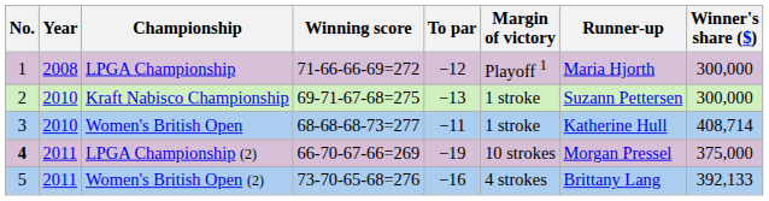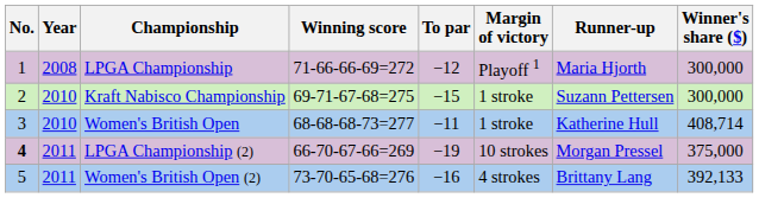Kraft Nabisco Championship | To par: −13 -> −15
